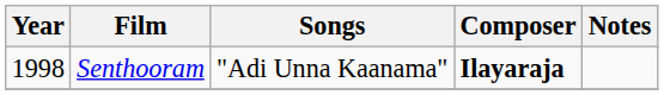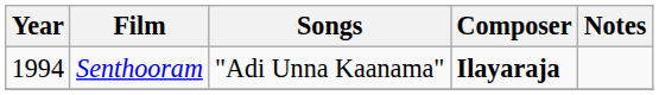Senthooram | Year: 1998 -> 1994
